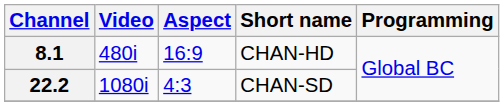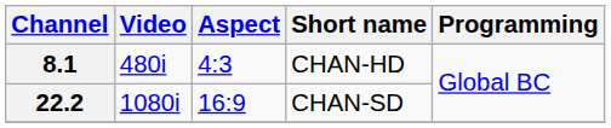8.1 | Aspect: 16:9 -> 4:3
22.2 | Aspect: 4:3 -> 16:9
